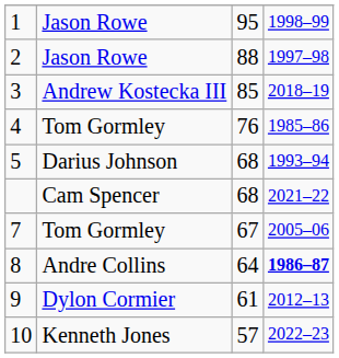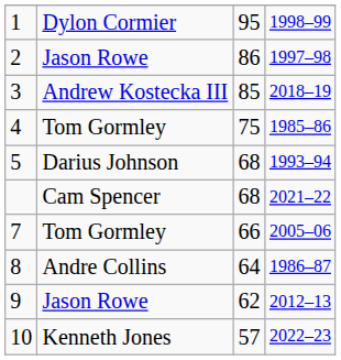1 | column 2: Jason Rowe -> Dylon Cormier
2 | column 3: 88 -> 86
4 | column 3: 76 -> 75
7 | column 3: 67 -> 66
8 | column 4: bold -> normal
9 | column 2: Dylon Cormier -> Jason Rowe
9 | column 3: 61 -> 62
